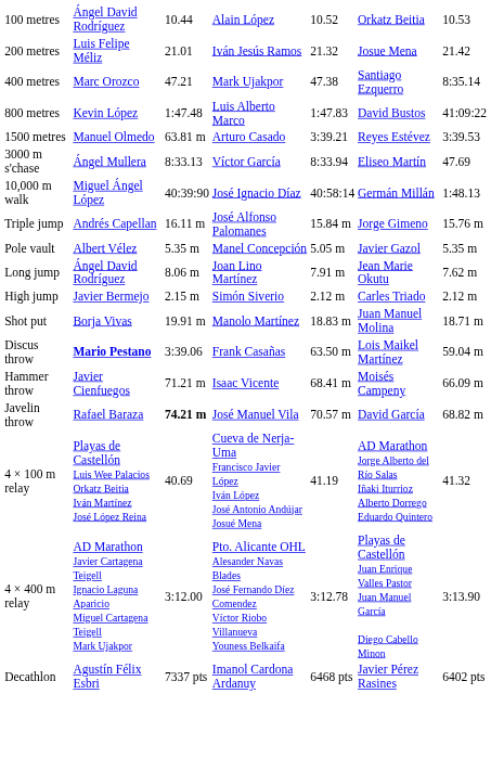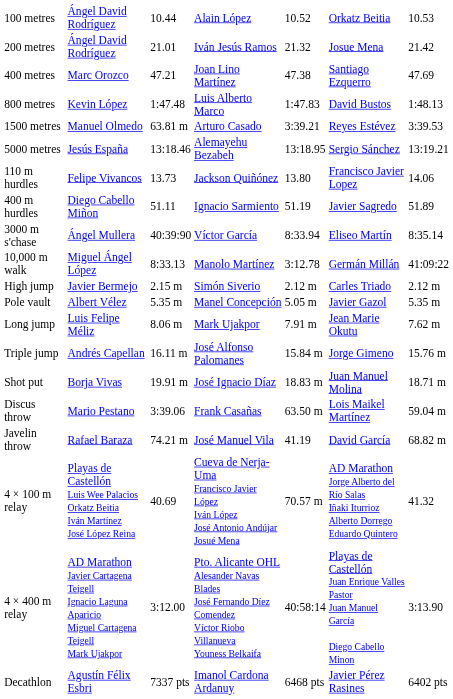200 metres | column 2: Luis Felipe Méliz -> Ángel David Rodríguez
400 metres | column 4: Mark Ujakpor -> Joan Lino Martínez
400 metres | column 7: 8:35.14 -> 47.69
800 metres | column 7: 41:09:22 -> 1:48.13
+ row: 5000 metres | Jesús España | 13:18.46 | Alemayehu Bezabeh | 13:18.95 | Sergio Sánchez | 13:19.21
+ row: 110 m hurdles | Felipe Vivancos | 13.73 | Jackson Quiñónez | 13.80 | Francisco Javier Lopez | 14.06
+ row: 400 m hurdles | Diego Cabello Miñon | 51.11 | Ignacio Sarmiento | 51.19 | Javier Sagredo | 51.89
3000 m s'chase | column 3: 8:33.13 -> 40:39:90
3000 m s'chase | column 7: 47.69 -> 8:35.14
10,000 m walk | column 3: 40:39:90 -> 8:33.13
10,000 m walk | column 4: José Ignacio Díaz -> Manolo Martínez
10,000 m walk | column 5: 40:58:14 -> 3:12.78
10,000 m walk | column 7: 1:48.13 -> 41:09:22
rows swapped: High jump <-> Triple jump
Long jump | column 2: Ángel David Rodríguez -> Luis Felipe Méliz
Long jump | column 4: Joan Lino Martínez -> Mark Ujakpor
Shot put | column 4: Manolo Martínez -> José Ignacio Díaz
Discus throw | column 2: bold -> normal
- row: Hammer throw | Javier Cienfuegos | 71.21 m | Isaac Vicente | 68.41 m | Moisés Campeny | 66.09 m
Javelin throw | column 3: bold -> normal
Javelin throw | column 5: 70.57 m -> 41.19
4 × 100 m relay | column 5: 41.19 -> 70.57 m
4 × 400 m relay | column 5: 3:12.78 -> 40:58:14
